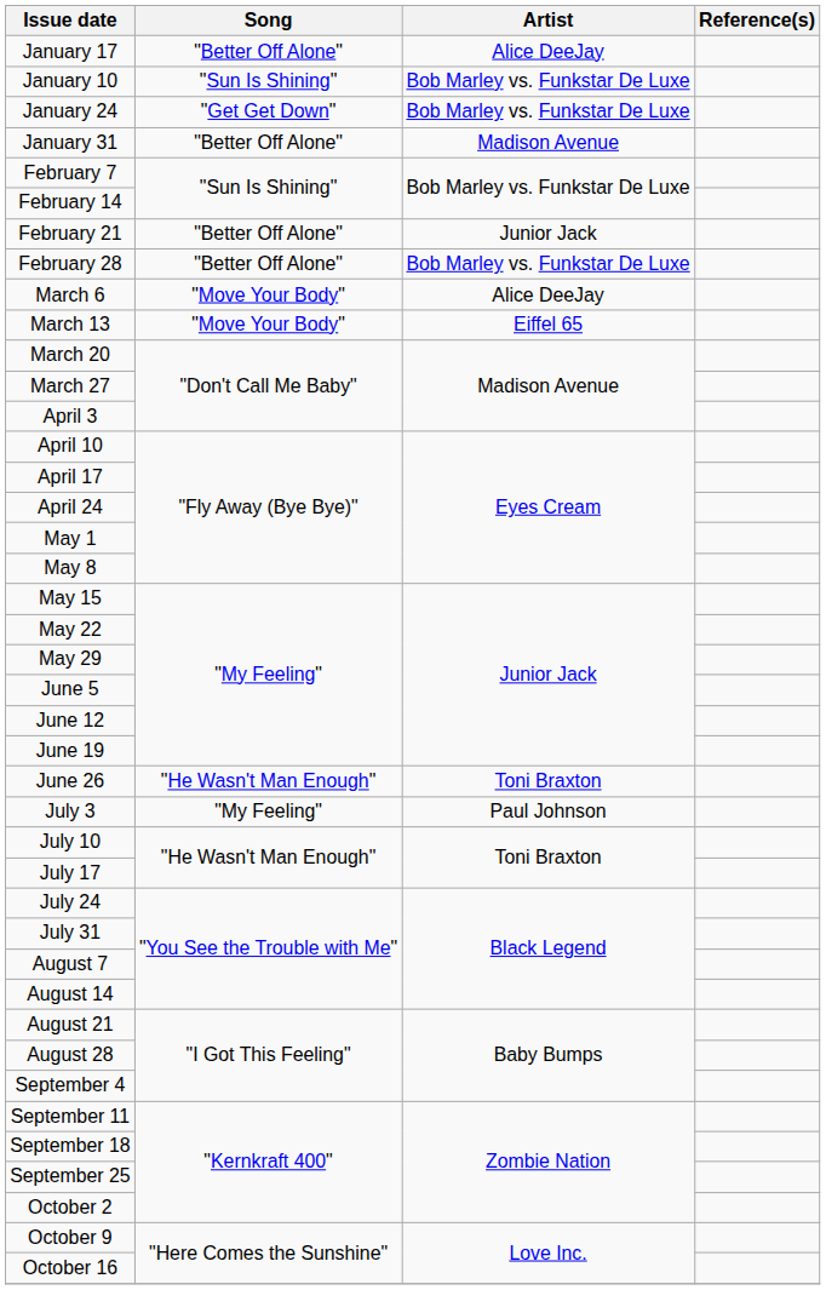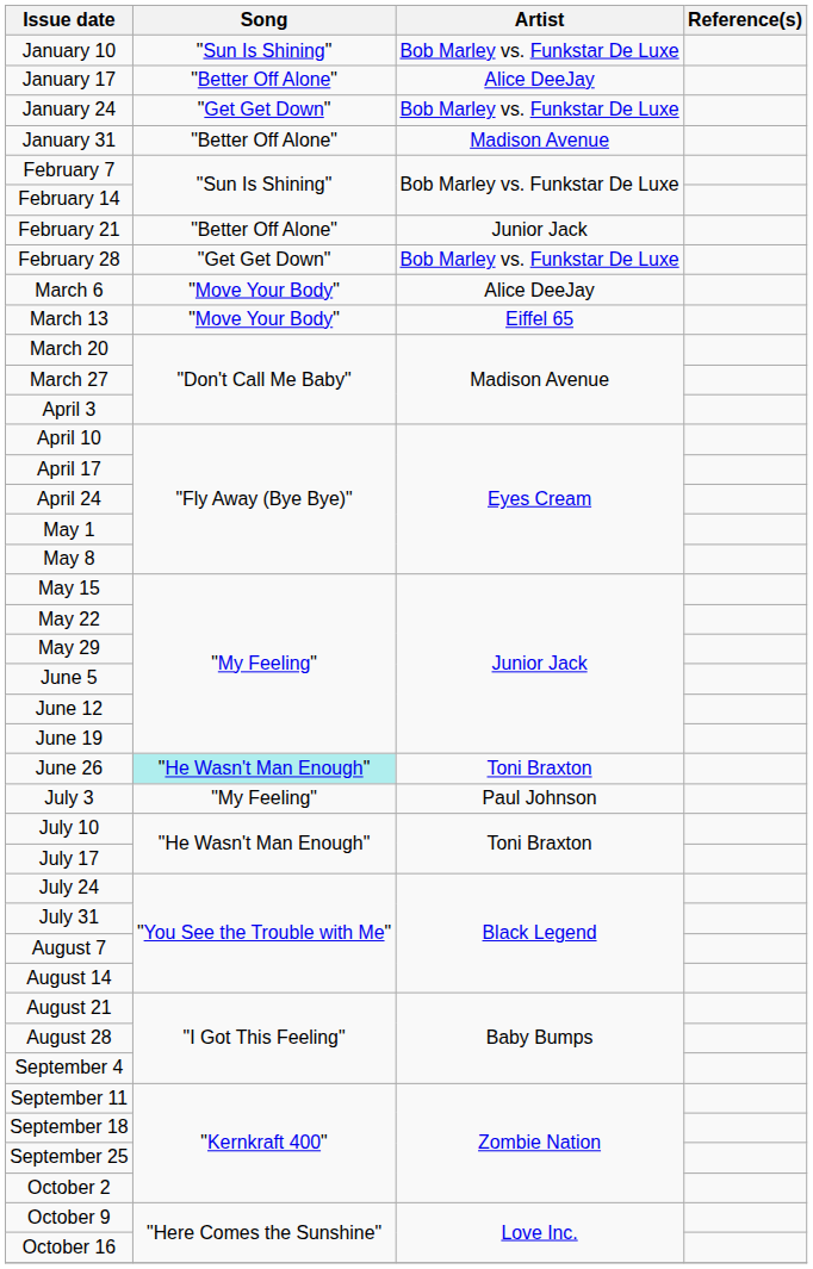rows swapped: January 10 <-> January 17
February 28 | Song: "Better Off Alone" -> "Get Get Down"
June 26 | Song: no background -> paleturquoise background
